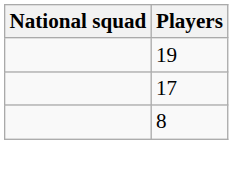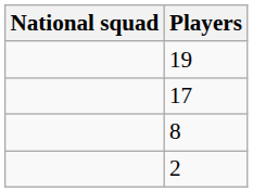+ row: 2
